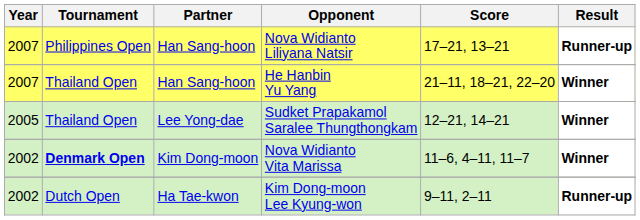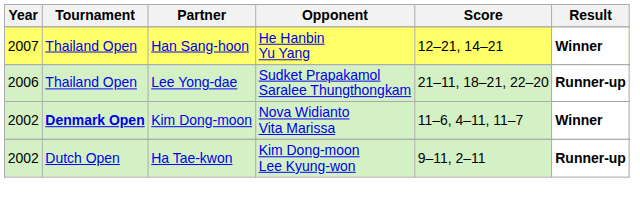- row: 2007 | Philippines Open | Han Sang-hoon | Nova Widianto Liliyana Natsir | 17–21, 13–21 | Runner-up
He Hanbin Yu Yang | Score: 21–11, 18–21, 22–20 -> 12–21, 14–21
Sudket Prapakamol Saralee Thungthongkam | Year: 2005 -> 2006
Sudket Prapakamol Saralee Thungthongkam | Score: 12–21, 14–21 -> 21–11, 18–21, 22–20
Sudket Prapakamol Saralee Thungthongkam | Result: Winner -> Runner-up
